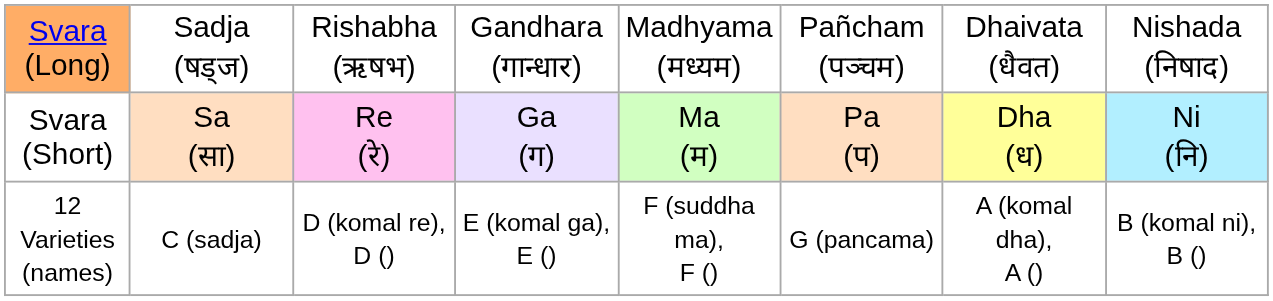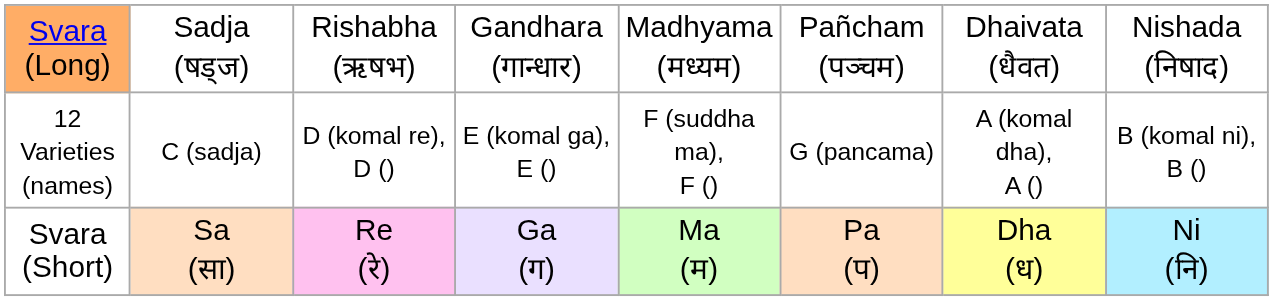rows swapped: Svara (Short) <-> 12 Varieties (names)
